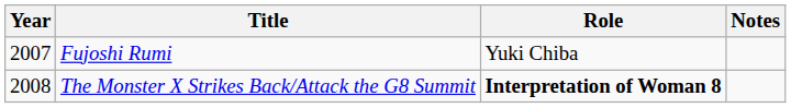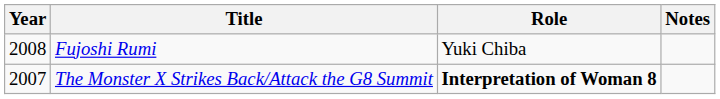Fujoshi Rumi | Year: 2007 -> 2008
The Monster X Strikes Back/Attack the G8 Summit | Year: 2008 -> 2007
